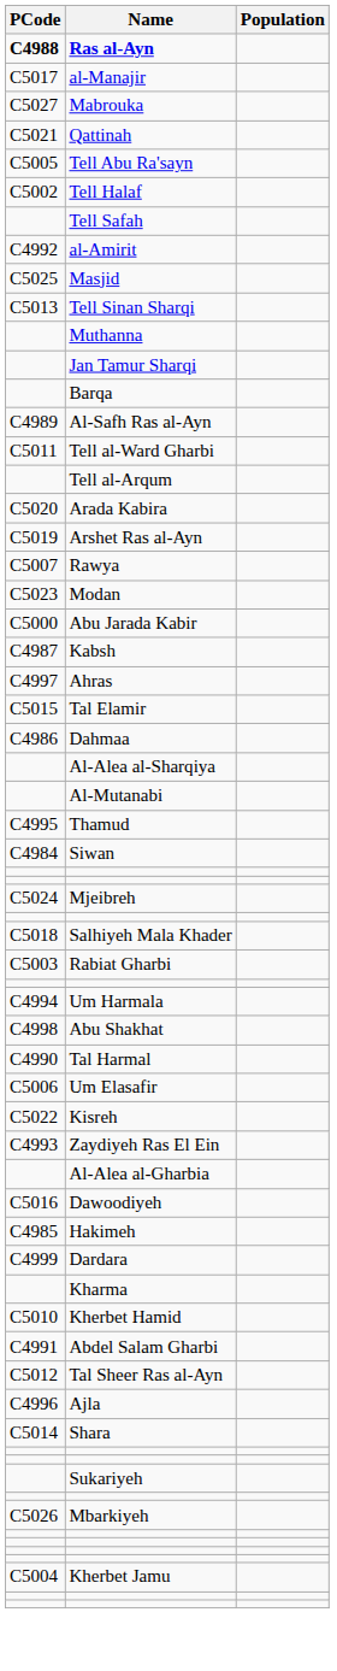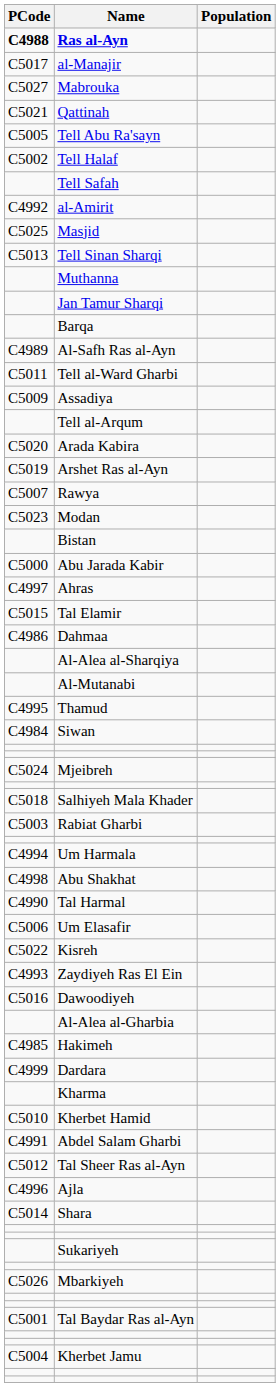+ row: C5009 | Assadiya
+ row: Bistan
- row: C4987 | Kabsh
rows swapped: Dawoodiyeh <-> Al-Alea al-Gharbia
+ row: C5001 | Tal Baydar Ras al-Ayn
